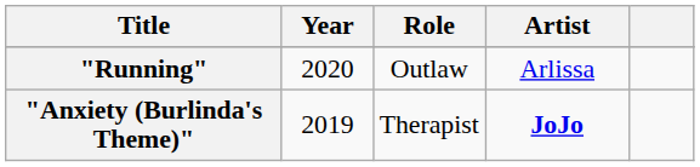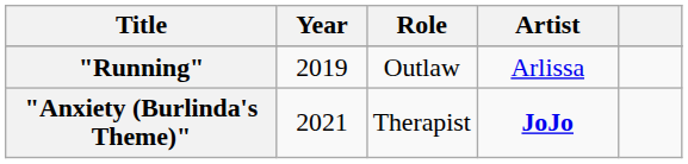"Running" | Year: 2020 -> 2019
"Anxiety (Burlinda's Theme)" | Year: 2019 -> 2021
